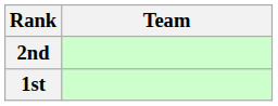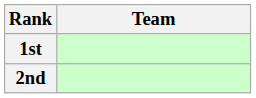rows swapped: 1st <-> 2nd
